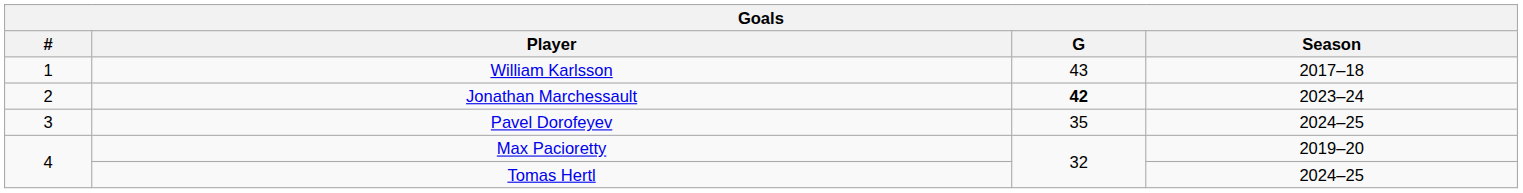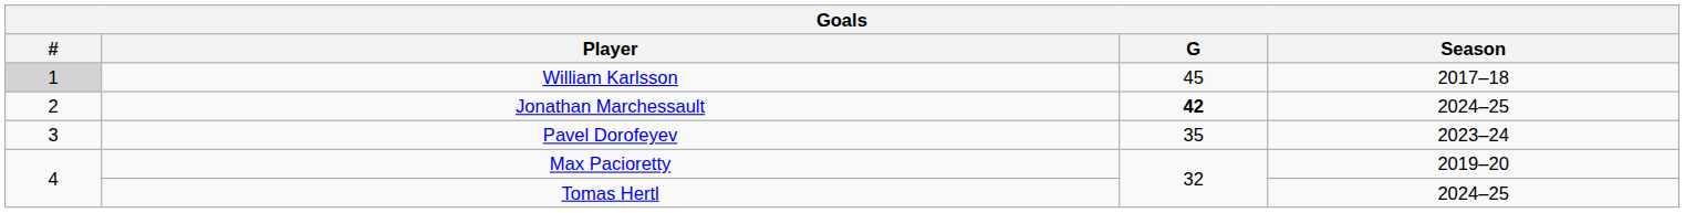William Karlsson | #: no background -> lightgrey background
William Karlsson | G: 43 -> 45
Jonathan Marchessault | Season: 2023–24 -> 2024–25
Pavel Dorofeyev | Season: 2024–25 -> 2023–24
